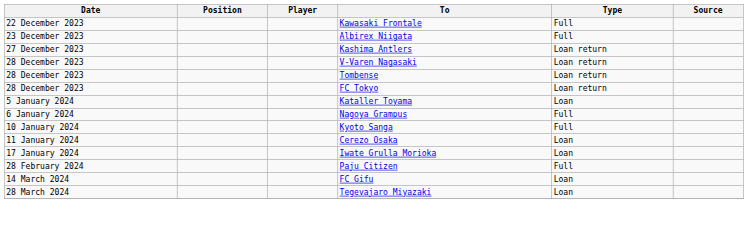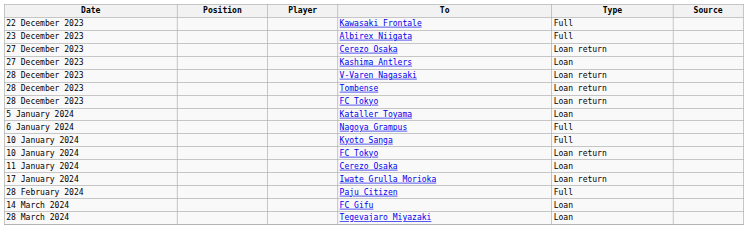+ row: 27 December 2023 | Cerezo Osaka | Loan return
Kashima Antlers | Type: Loan return -> Loan
+ row: 10 January 2024 | FC Tokyo | Loan return
Iwate Grulla Morioka | Type: Loan -> Loan return
